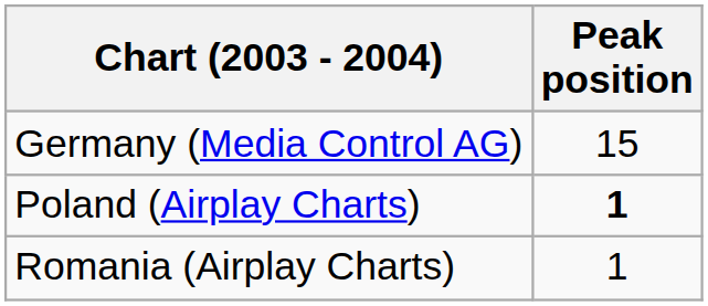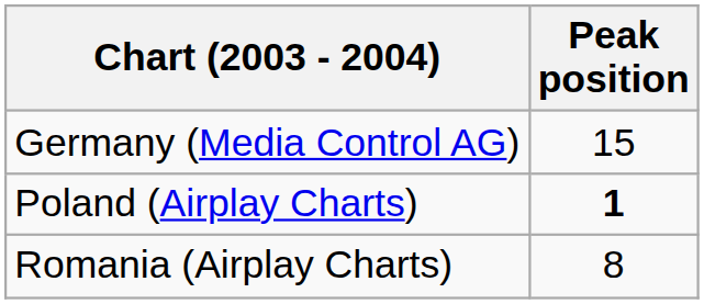Romania (Airplay Charts) | Peak position: 1 -> 8
